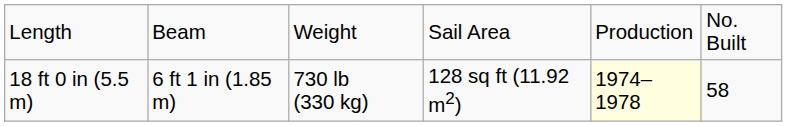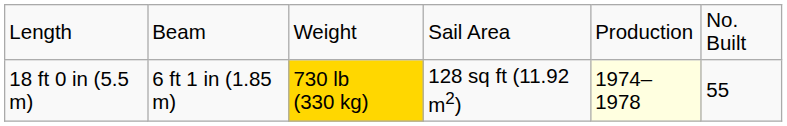18 ft 0 in (5.5 m) | column 3: no background -> gold background
18 ft 0 in (5.5 m) | column 6: 58 -> 55
